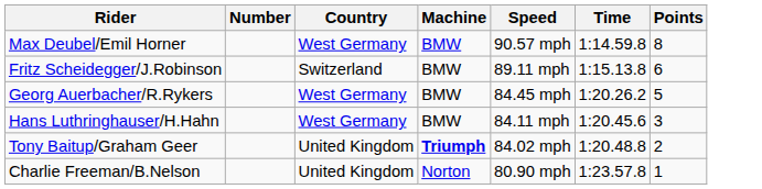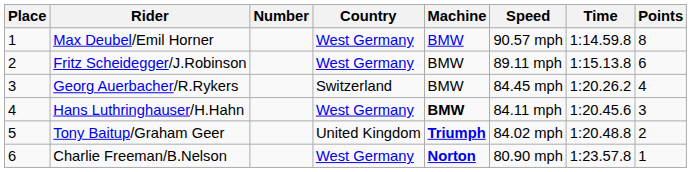+ column: Place | 1 | 2 | 3 | 4 | 5 | 6
Fritz Scheidegger/J.Robinson | Country: Switzerland -> West Germany
Georg Auerbacher/R.Rykers | Country: West Germany -> Switzerland
Georg Auerbacher/R.Rykers | Points: 5 -> 4
Hans Luthringhauser/H.Hahn | Machine: normal -> bold
Charlie Freeman/B.Nelson | Country: United Kingdom -> West Germany
Charlie Freeman/B.Nelson | Machine: normal -> bold
